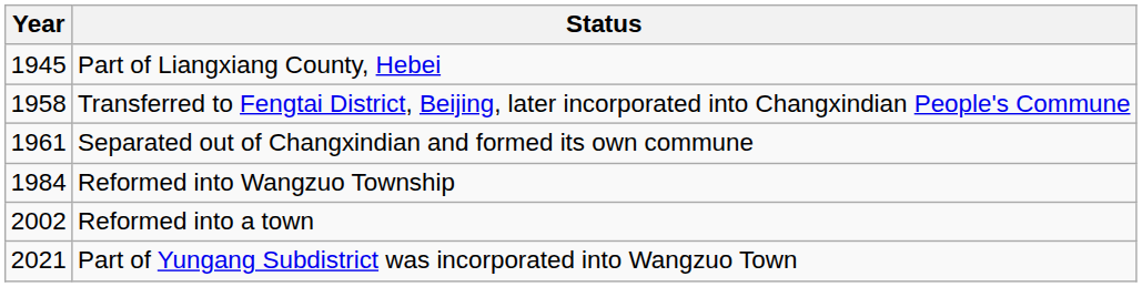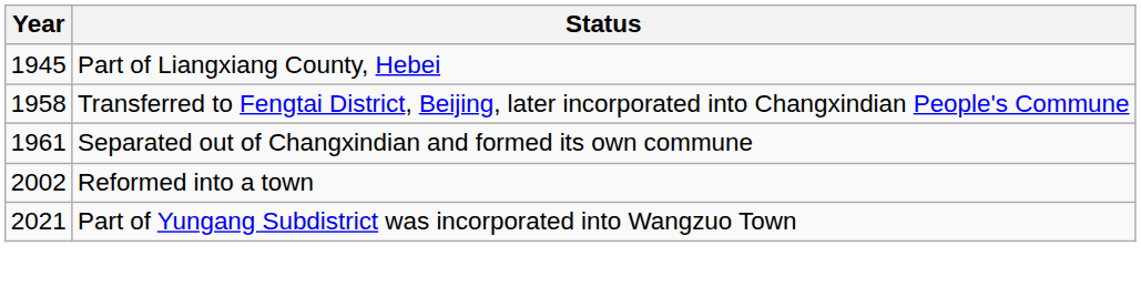- row: 1984 | Reformed into Wangzuo Township
